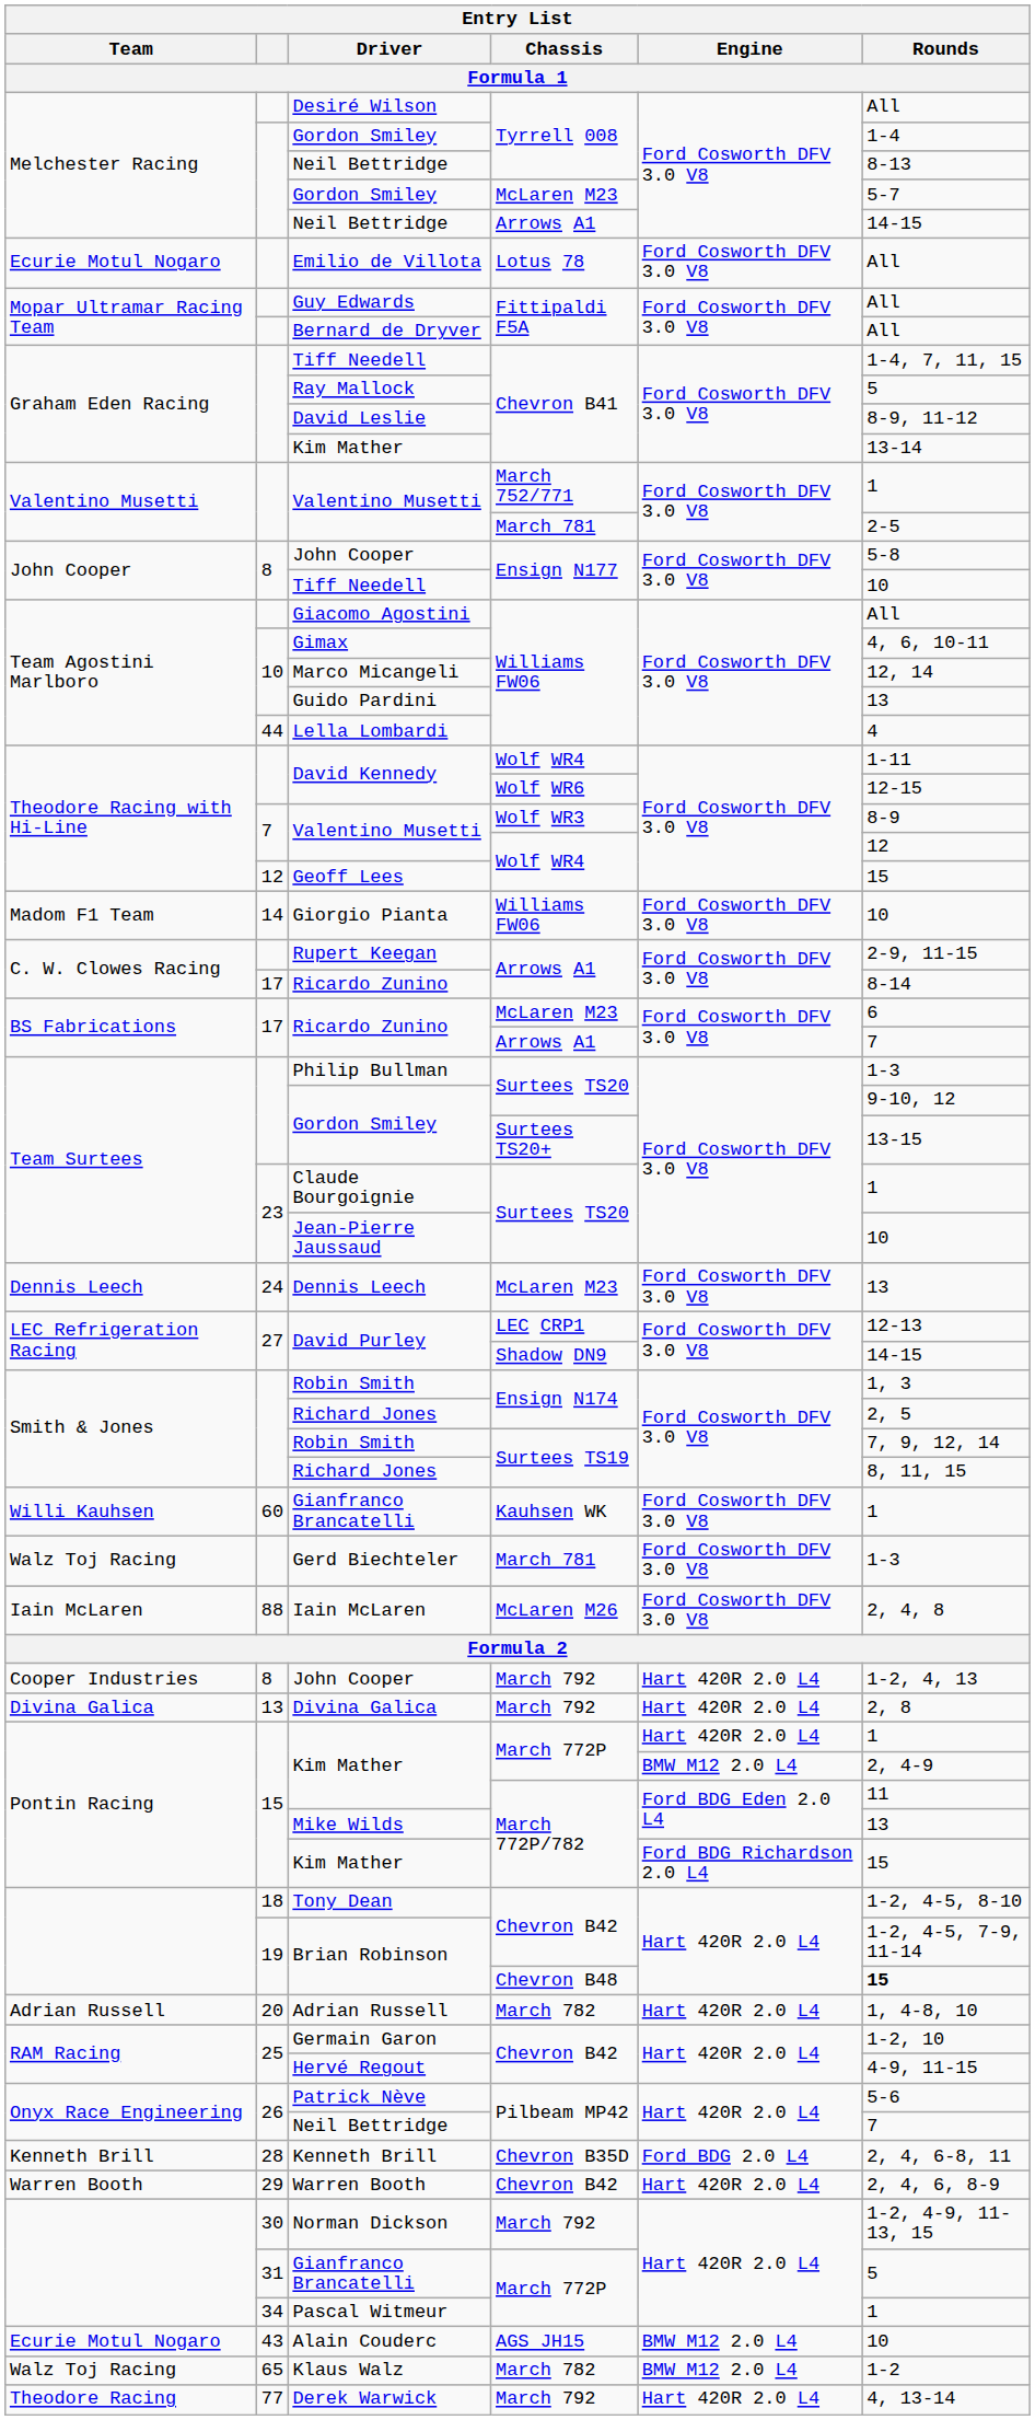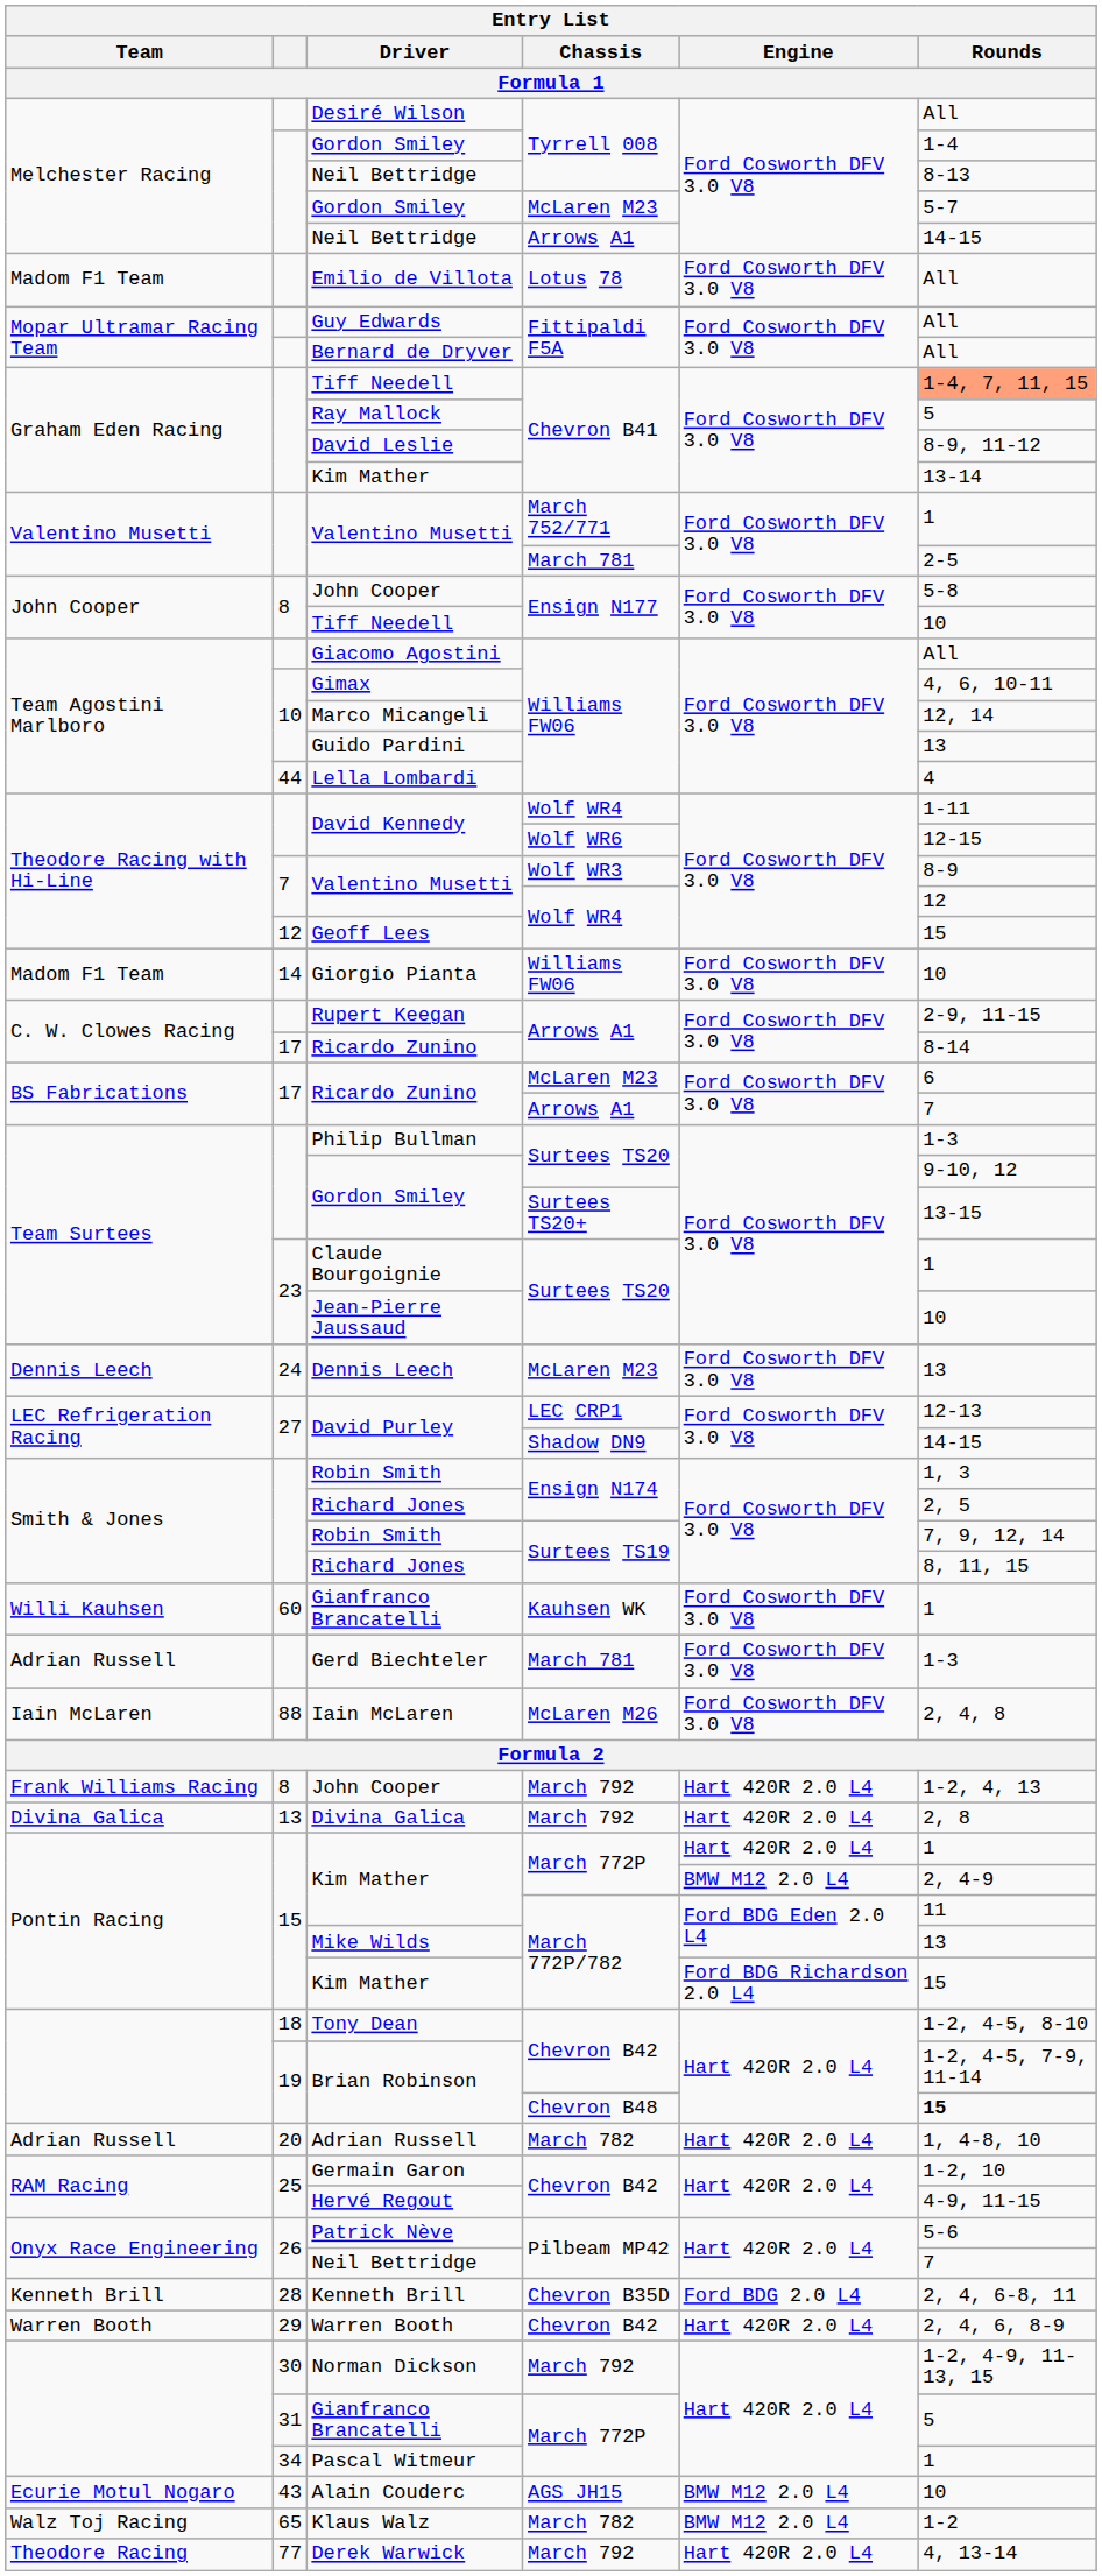Emilio de Villota | Team: Ecurie Motul Nogaro -> Madom F1 Team
Tiff Needell / Chevron B41 | Rounds: no background -> lightsalmon background
Gerd Biechteler | Team: Walz Toj Racing -> Adrian Russell
John Cooper / March 792 | Team: Cooper Industries -> Frank Williams Racing
